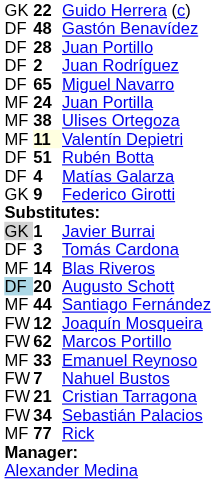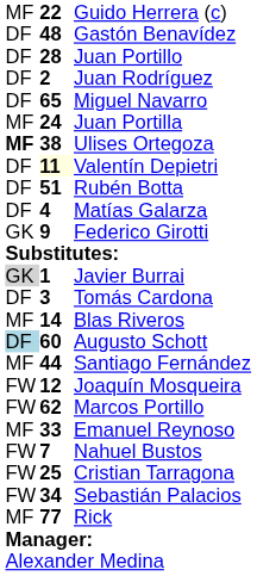Guido Herrera (c) | column 1: GK -> MF
Ulises Ortegoza | column 1: normal -> bold
Valentín Depietri | column 1: MF -> DF
Augusto Schott | column 2: 20 -> 60
Cristian Tarragona | column 2: 21 -> 25
